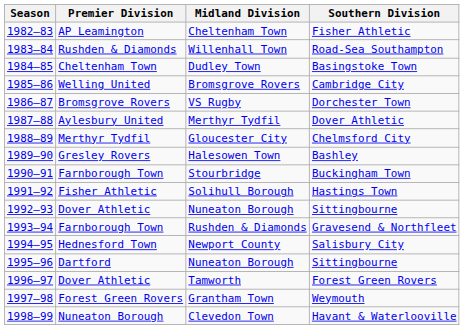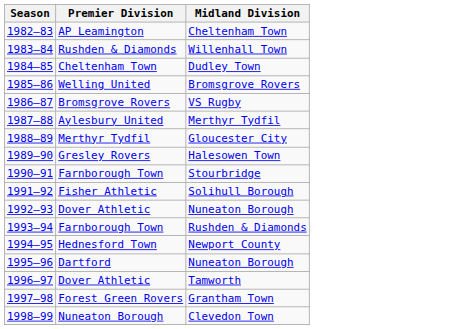- column: Southern Division | Fisher Athletic | Road-Sea Southampton | Basingstoke Town | Cambridge City | Dorchester Town | Dover Athletic | Chelmsford City | Bashley | Buckingham Town | Hastings Town | Sittingbourne | Gravesend & Northfleet | Salisbury City | Sittingbourne | Forest Green Rovers | Weymouth | Havant & Waterlooville
